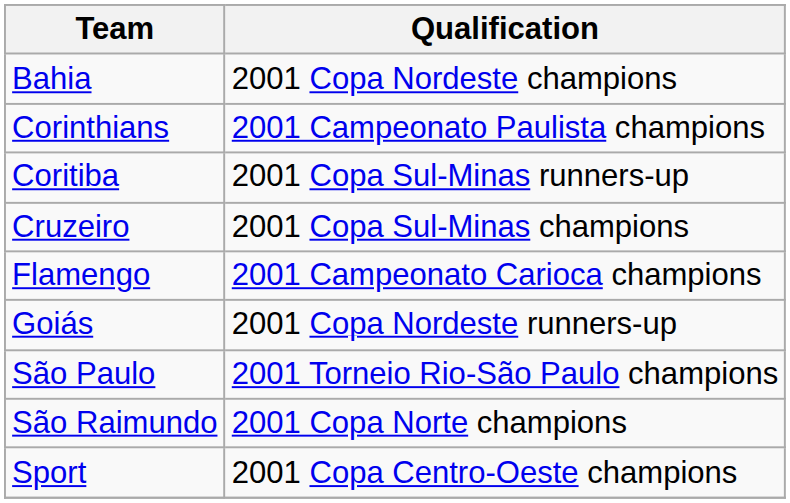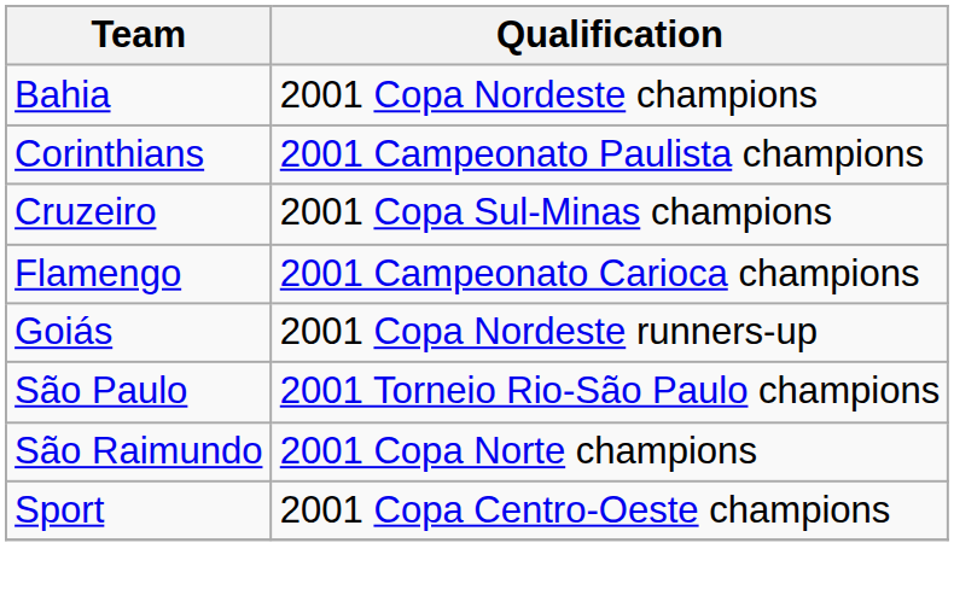- row: Coritiba | 2001 Copa Sul-Minas runners-up
